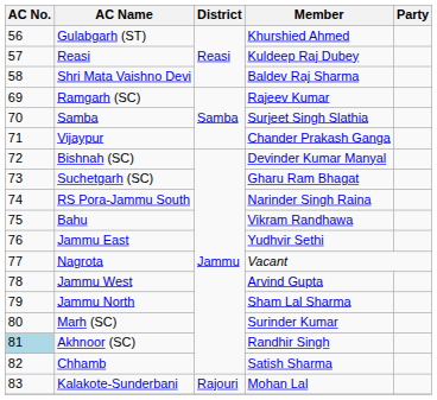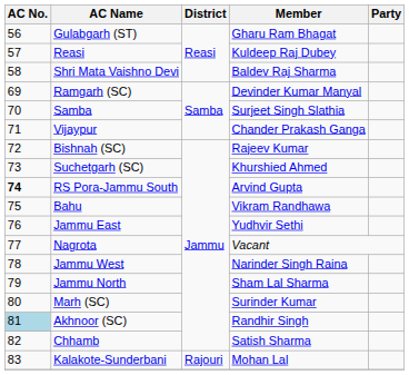Gulabgarh (ST) | Member: Khurshied Ahmed -> Gharu Ram Bhagat
Ramgarh (SC) | Member: Rajeev Kumar -> Devinder Kumar Manyal
Bishnah (SC) | Member: Devinder Kumar Manyal -> Rajeev Kumar
Suchetgarh (SC) | Member: Gharu Ram Bhagat -> Khurshied Ahmed
RS Pora-Jammu South | AC No.: normal -> bold
RS Pora-Jammu South | Member: Narinder Singh Raina -> Arvind Gupta
Jammu West | Member: Arvind Gupta -> Narinder Singh Raina
